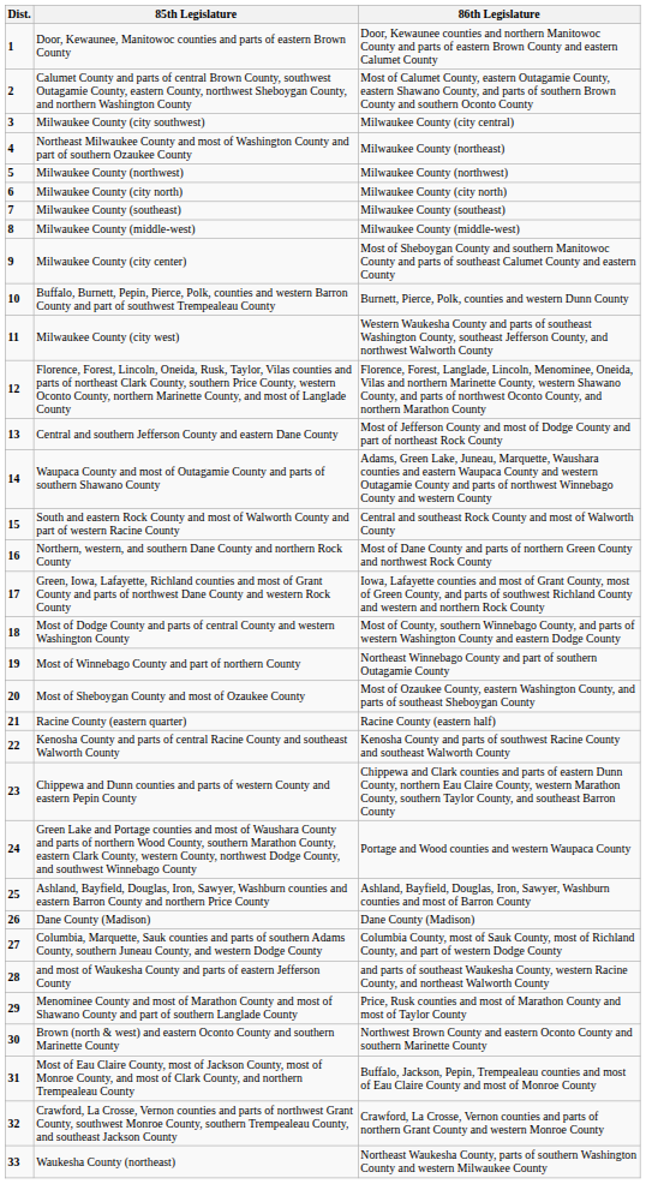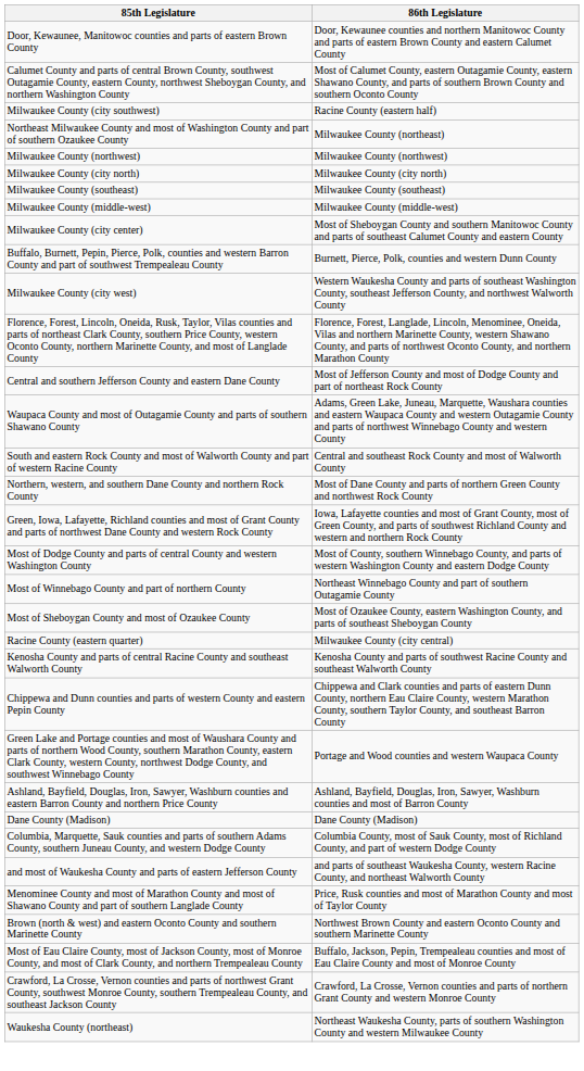- column: Dist. | 1 | 2 | 3 | 4 | 5 | 6 | 7 | 8 | 9 | 10 | 11 | 12 | 13 | 14 | 15 | 16 | 17 | 18 | 19 | 20 | 21 | 22 | 23 | 24 | 25 | 26 | 27 | 28 | 29 | 30 | 31 | 32 | 33
Milwaukee County (city southwest) | 86th Legislature: Milwaukee County (city central) -> Racine County (eastern half)
Racine County (eastern quarter) | 86th Legislature: Racine County (eastern half) -> Milwaukee County (city central)
